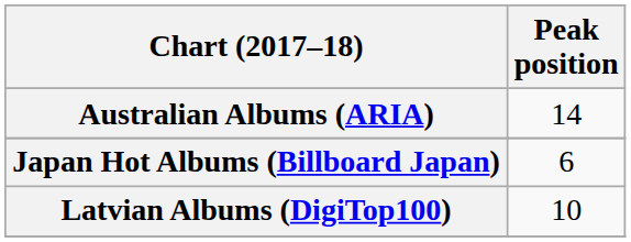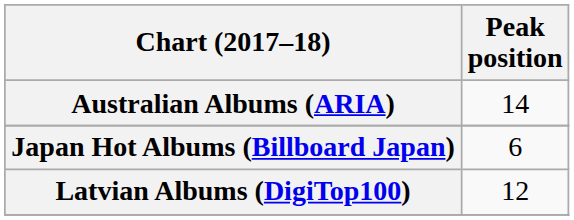Latvian Albums (DigiTop100) | Peak position: 10 -> 12
